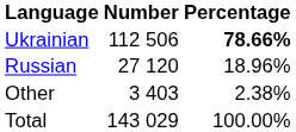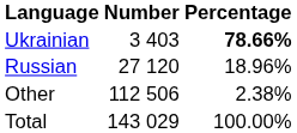Ukrainian | Number: 112 506 -> 3 403
Other | Number: 3 403 -> 112 506
